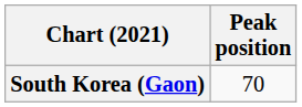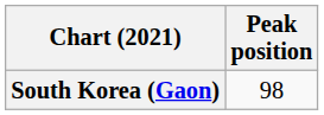South Korea (Gaon) | Peak position: 70 -> 98
